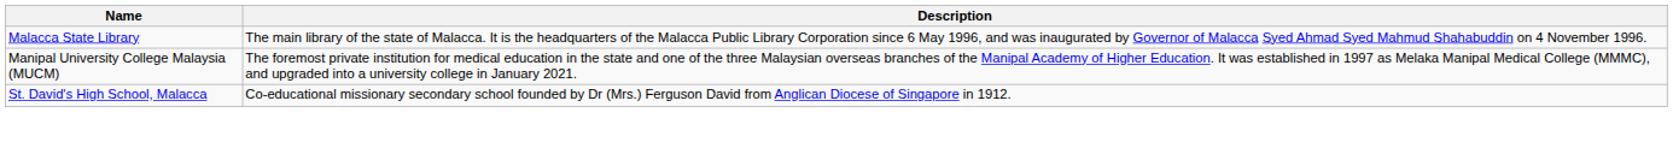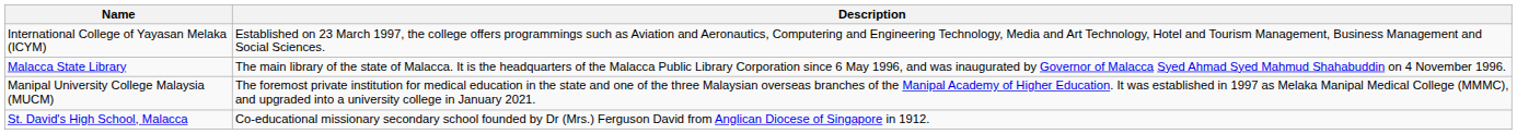+ row: International College of Yayasan Melaka (ICYM) | Established on 23 March 1997, the college offers programmings such as Aviation and Aeronautics, Computering and Engineering Technology, Media and Art Technology, Hotel and Tourism Management, Business Management and Social Sciences.
